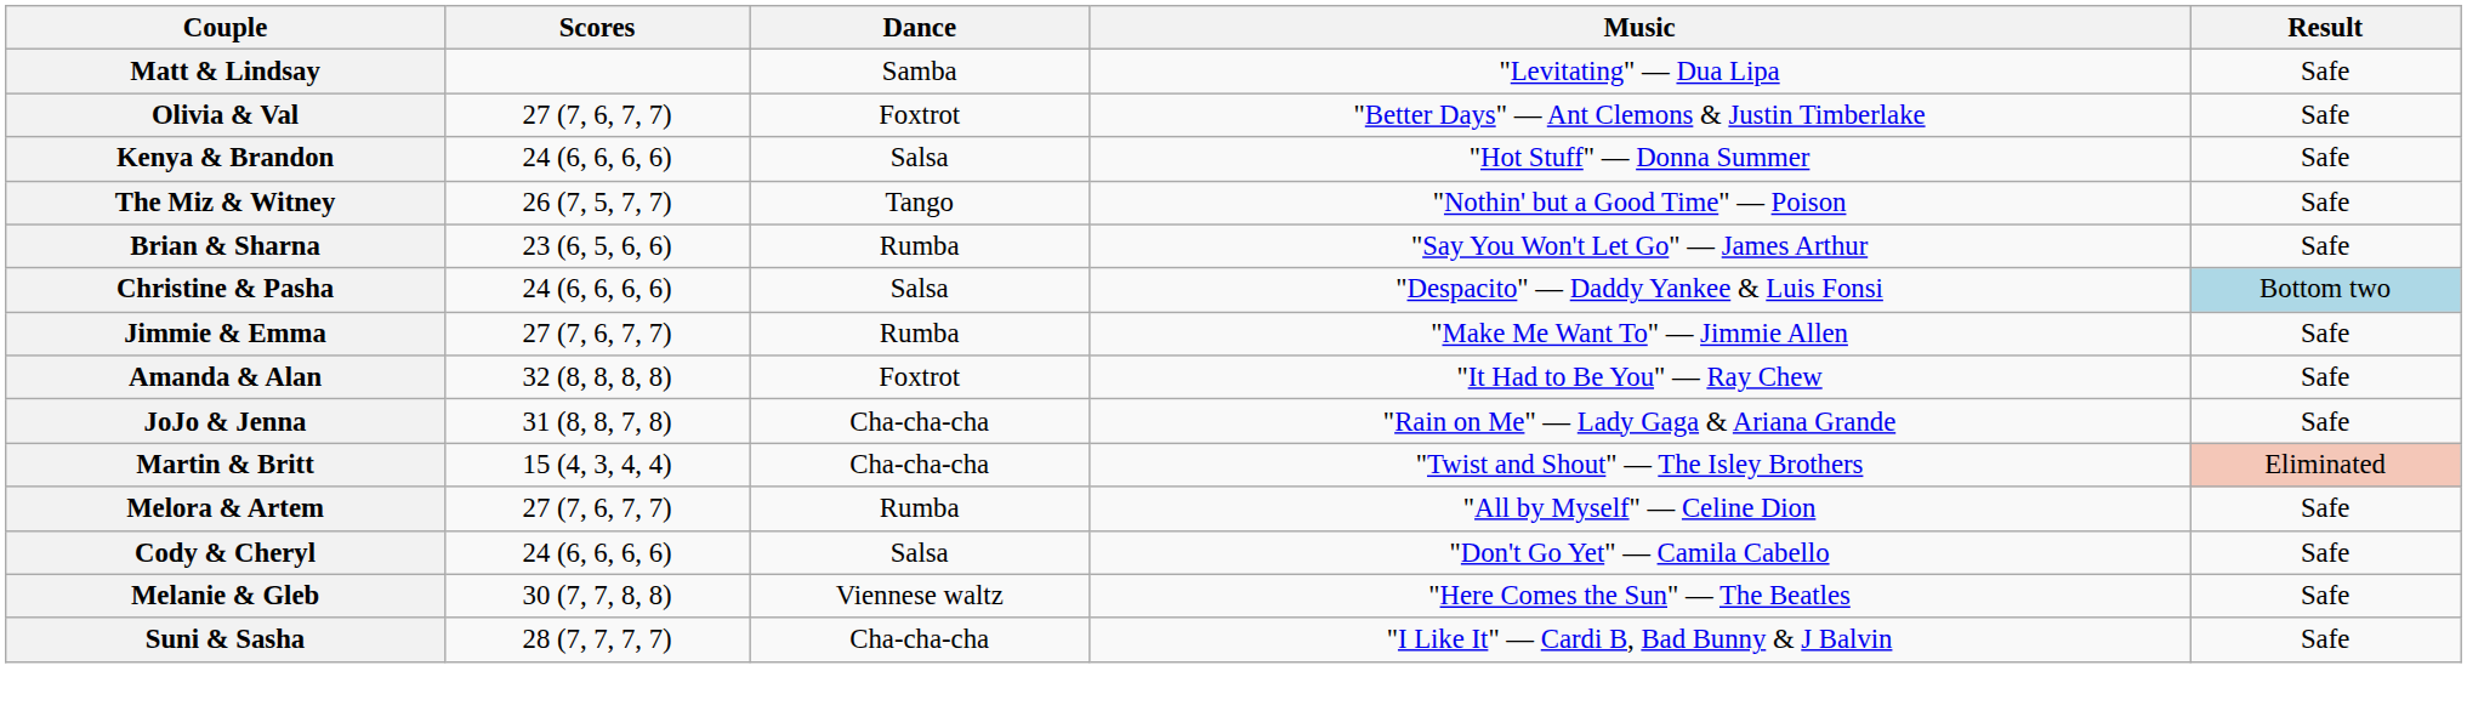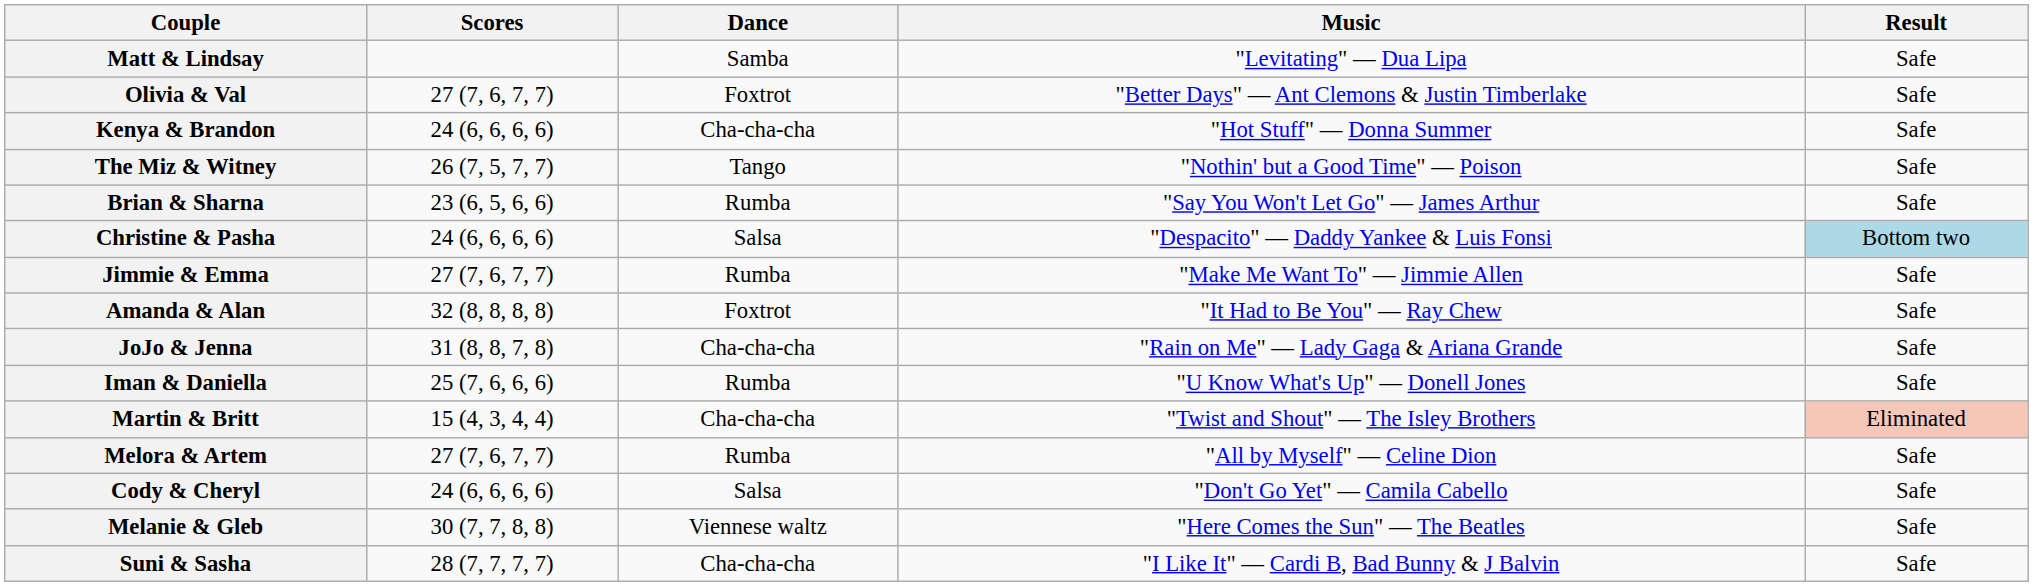Kenya & Brandon | Dance: Salsa -> Cha-cha-cha
+ row: Iman & Daniella | 25 (7, 6, 6, 6) | Rumba | "U Know What's Up" — Donell Jones | Safe
